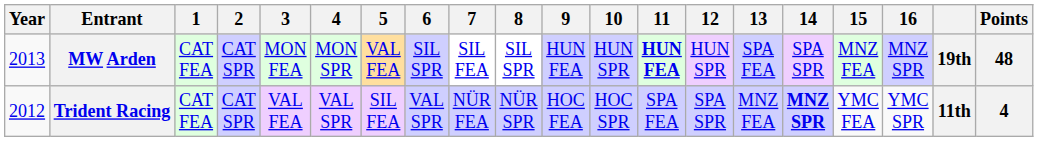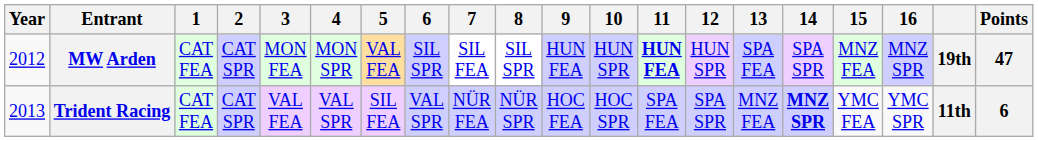MW Arden | Year: 2013 -> 2012
MW Arden | Points: 48 -> 47
Trident Racing | Year: 2012 -> 2013
Trident Racing | Points: 4 -> 6
